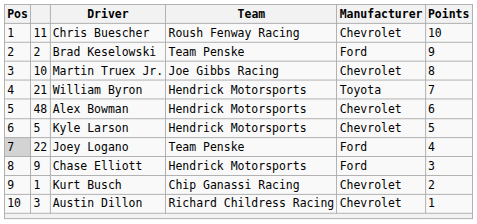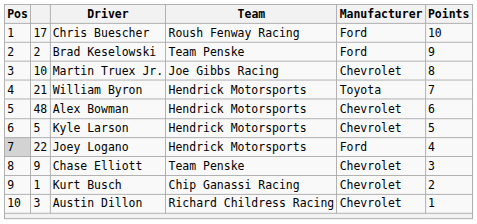Chris Buescher | column 2: 11 -> 17
Chris Buescher | Manufacturer: Chevrolet -> Ford
Joey Logano | Team: Team Penske -> Hendrick Motorsports
Chase Elliott | Team: Hendrick Motorsports -> Team Penske
Chase Elliott | Manufacturer: Ford -> Chevrolet
